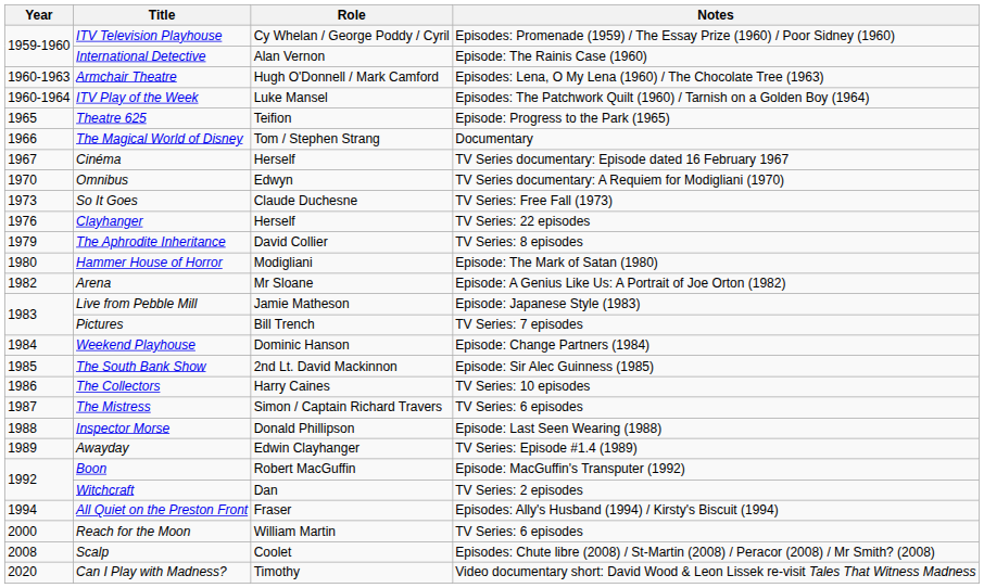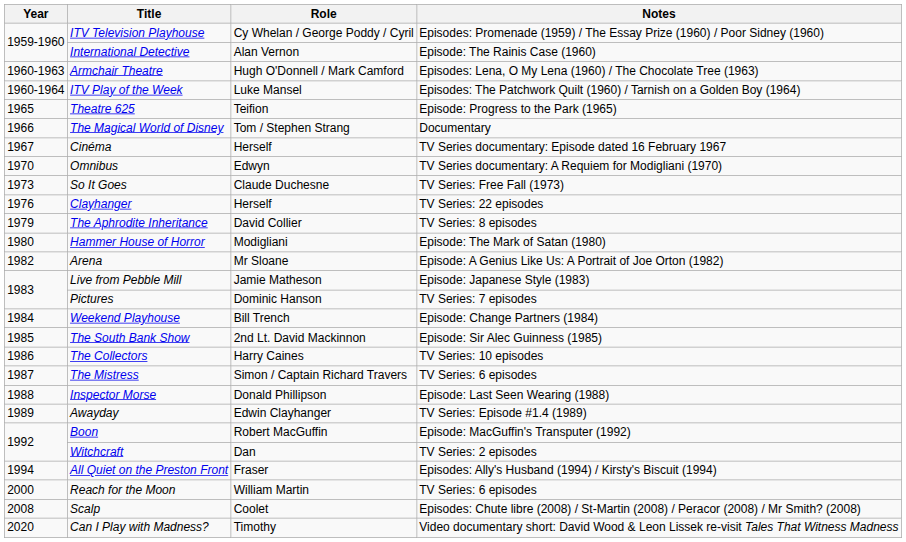Pictures | Role: Bill Trench -> Dominic Hanson
Weekend Playhouse | Role: Dominic Hanson -> Bill Trench
